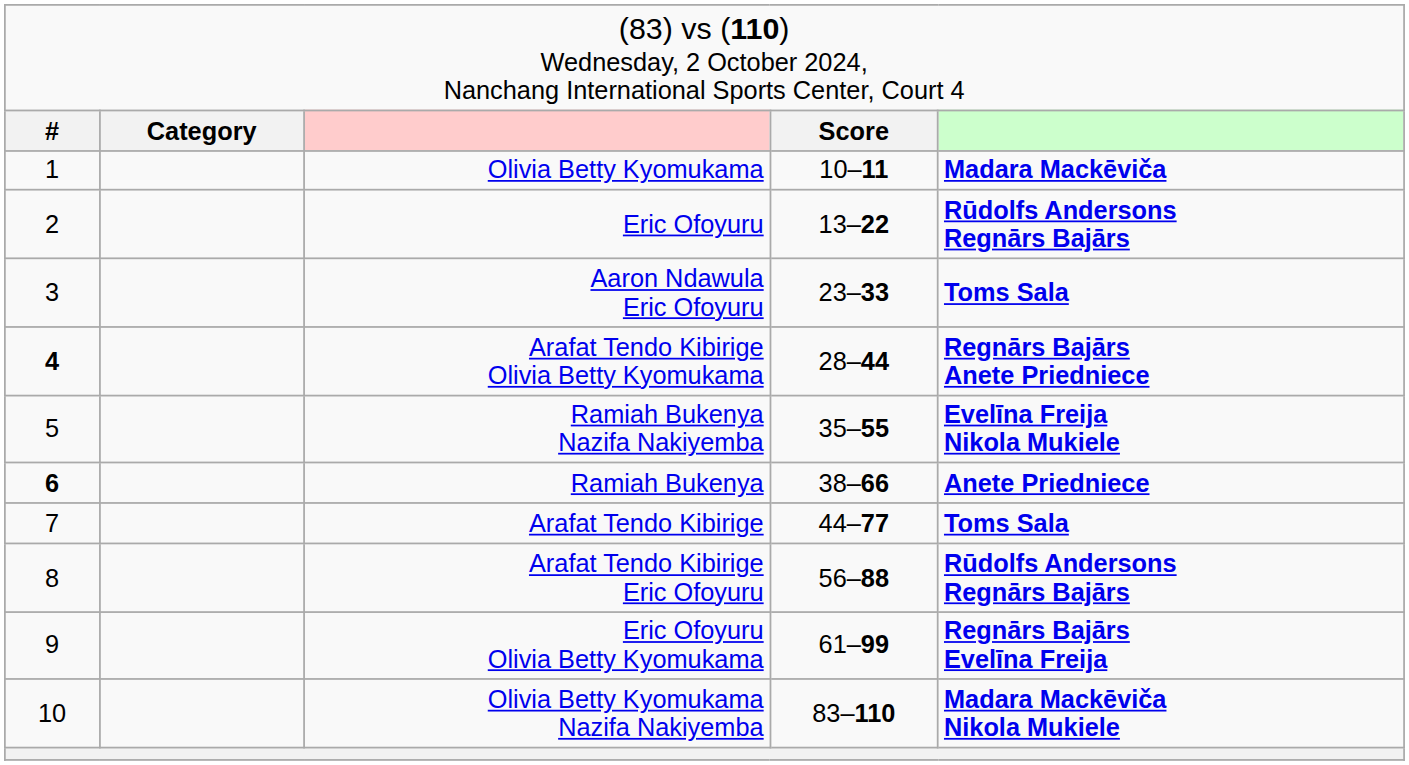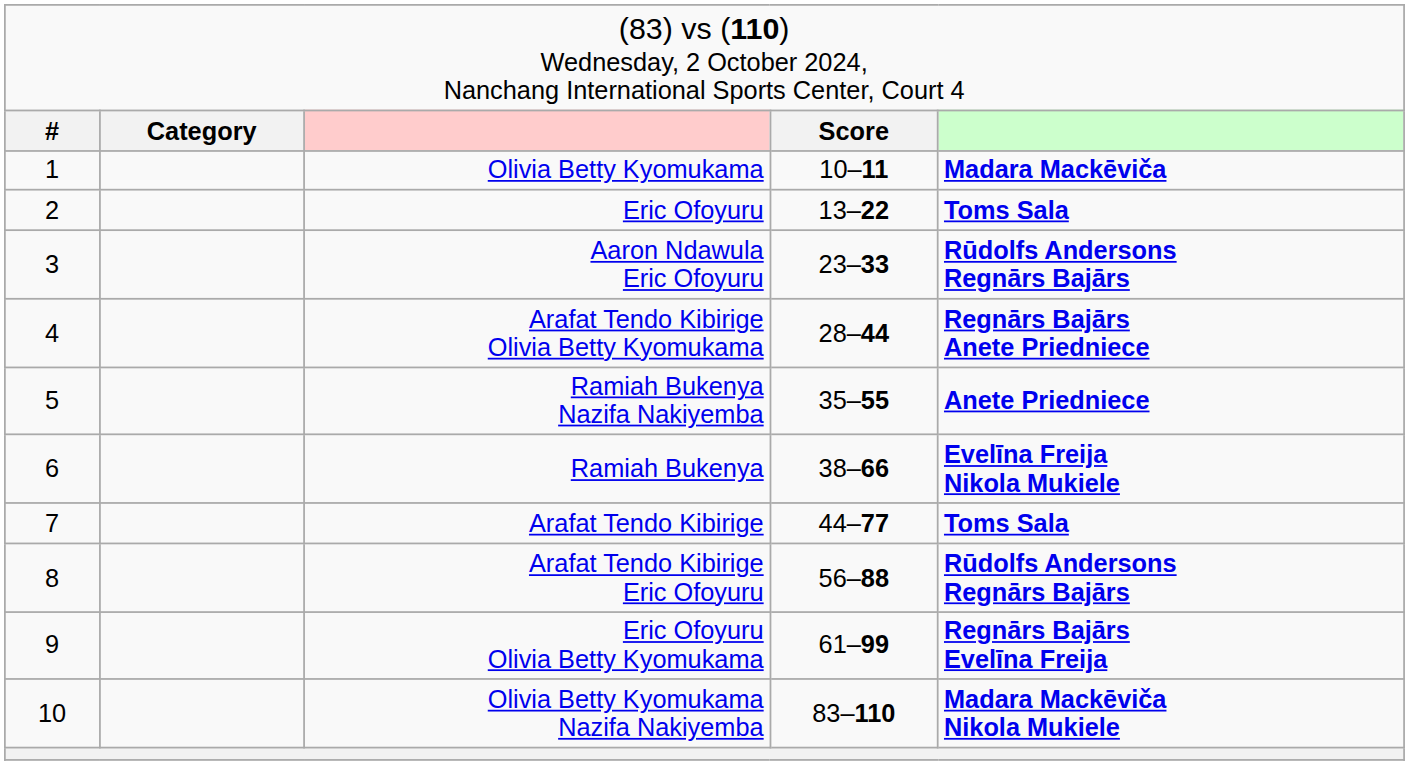Eric Ofoyuru | column 5: Rūdolfs Andersons Regnārs Bajārs -> Toms Sala
Aaron Ndawula Eric Ofoyuru | column 5: Toms Sala -> Rūdolfs Andersons Regnārs Bajārs
Arafat Tendo Kibirige Olivia Betty Kyomukama | column 1: bold -> normal
Ramiah Bukenya Nazifa Nakiyemba | column 5: Evelīna Freija Nikola Mukiele -> Anete Priedniece
Ramiah Bukenya | column 1: bold -> normal
Ramiah Bukenya | column 5: Anete Priedniece -> Evelīna Freija Nikola Mukiele
